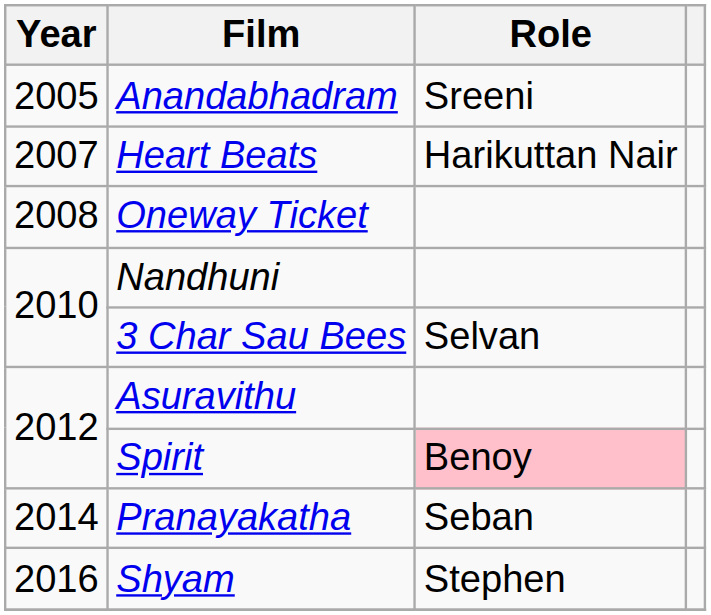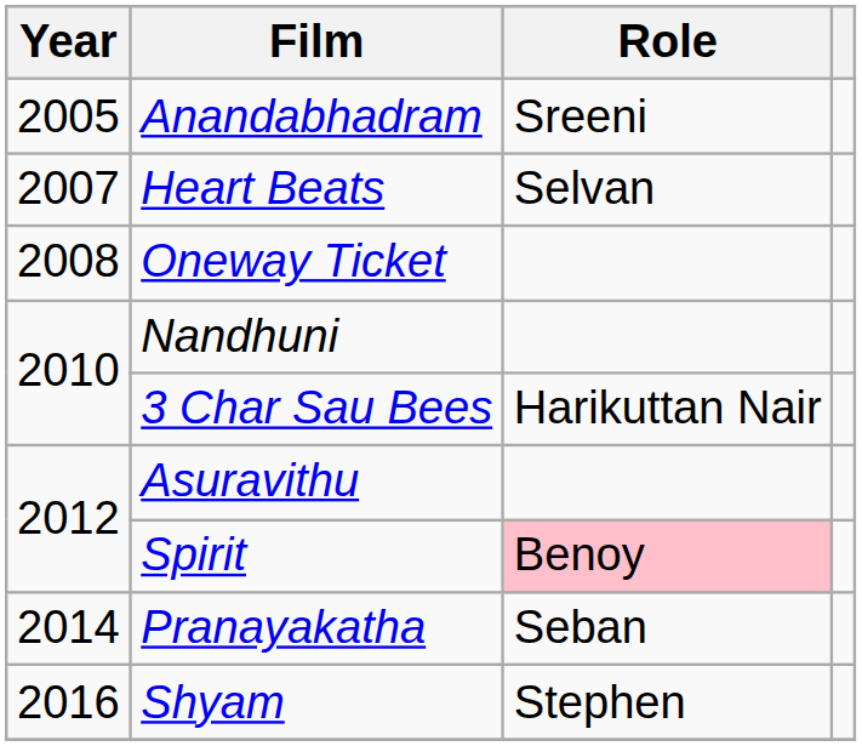Heart Beats | Role: Harikuttan Nair -> Selvan
3 Char Sau Bees | Role: Selvan -> Harikuttan Nair
